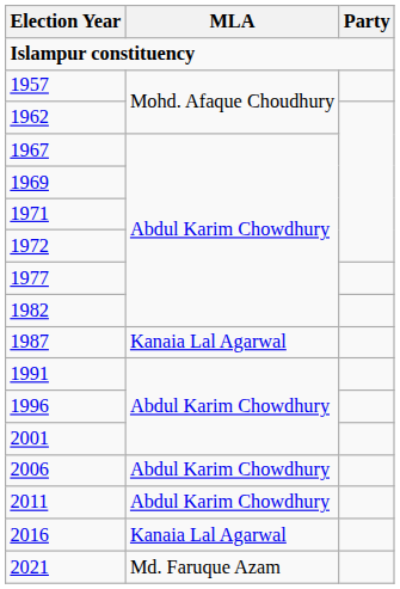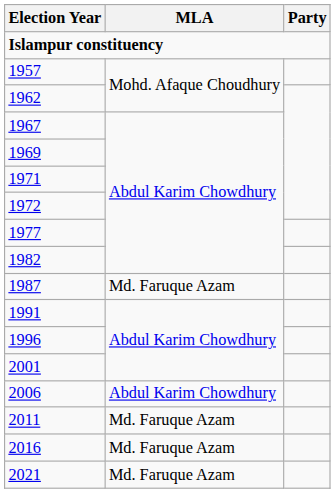1987 | MLA: Kanaia Lal Agarwal -> Md. Faruque Azam
2011 | MLA: Abdul Karim Chowdhury -> Md. Faruque Azam
2016 | MLA: Kanaia Lal Agarwal -> Md. Faruque Azam
